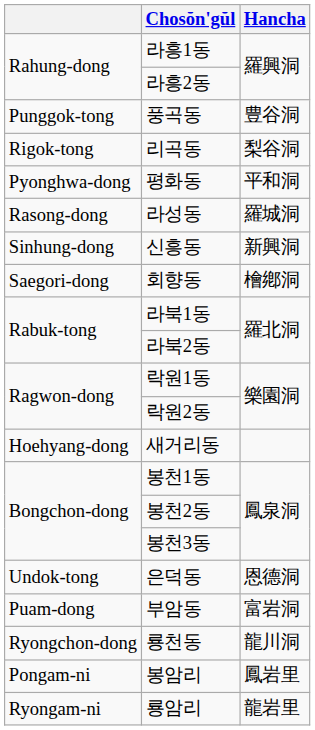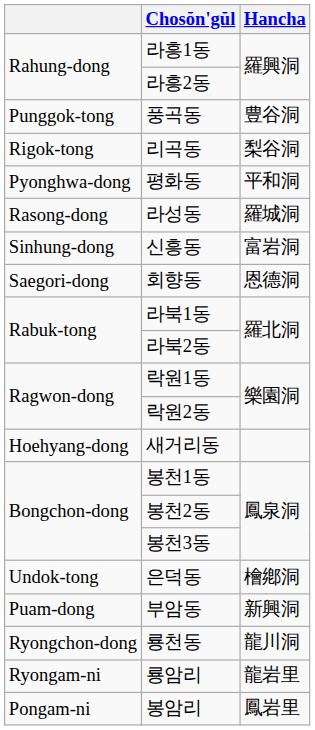신흥동 | Hancha: 新興洞 -> 富岩洞
회향동 | Hancha: 檜鄕洞 -> 恩德洞
은덕동 | Hancha: 恩德洞 -> 檜鄕洞
부암동 | Hancha: 富岩洞 -> 新興洞
rows swapped: 룡암리 <-> 봉암리
